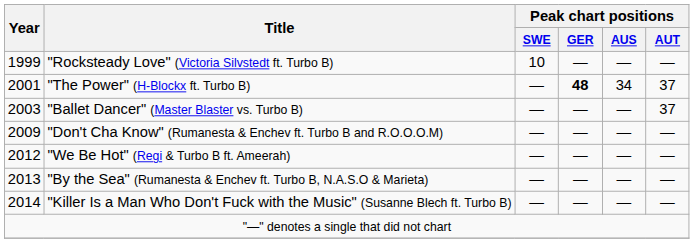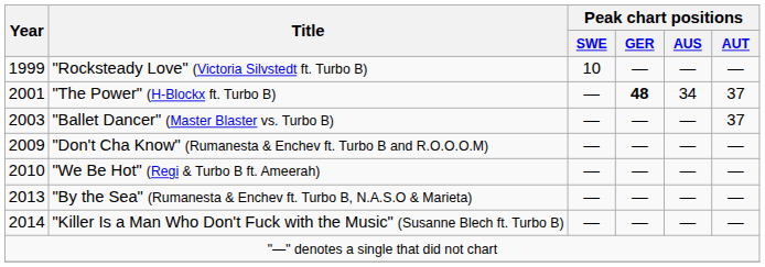"We Be Hot" (Regi & Turbo B ft. Ameerah) | Year: 2012 -> 2010
